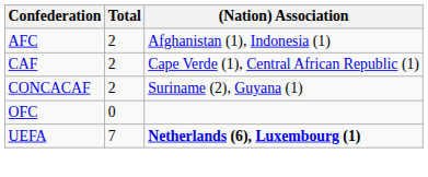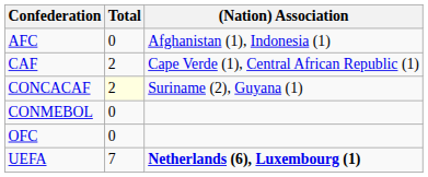AFC | Total: 2 -> 0
CONCACAF | Total: no background -> lightyellow background
+ row: CONMEBOL | 0
